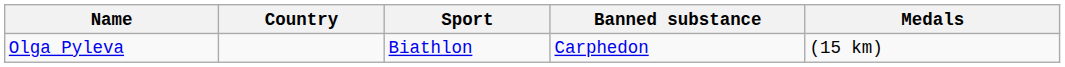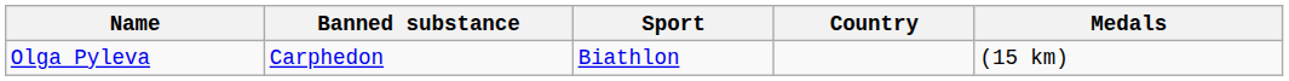columns swapped: Country <-> Banned substance
